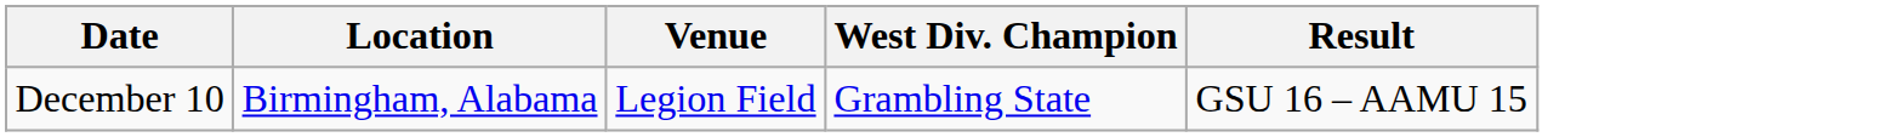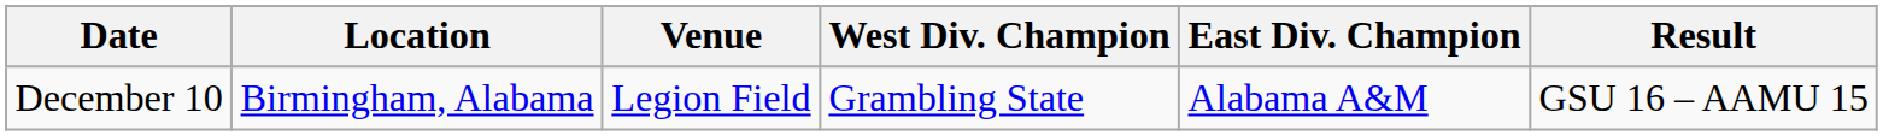+ column: East Div. Champion | Alabama A&M
